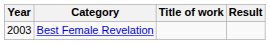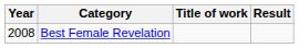Best Female Revelation | Year: 2003 -> 2008
